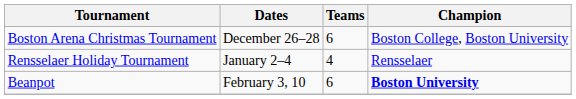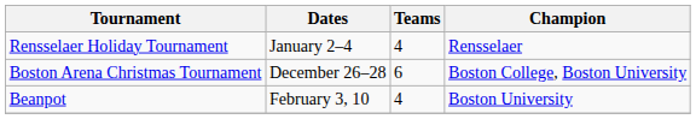rows swapped: Boston Arena Christmas Tournament <-> Rensselaer Holiday Tournament
Beanpot | Teams: 6 -> 4
Beanpot | Champion: bold -> normal
